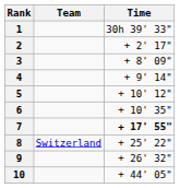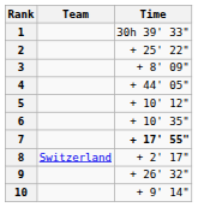2 | Time: + 2' 17" -> + 25' 22"
4 | Time: + 9' 14" -> + 44' 05"
8 | Time: + 25' 22" -> + 2' 17"
10 | Time: + 44' 05" -> + 9' 14"
